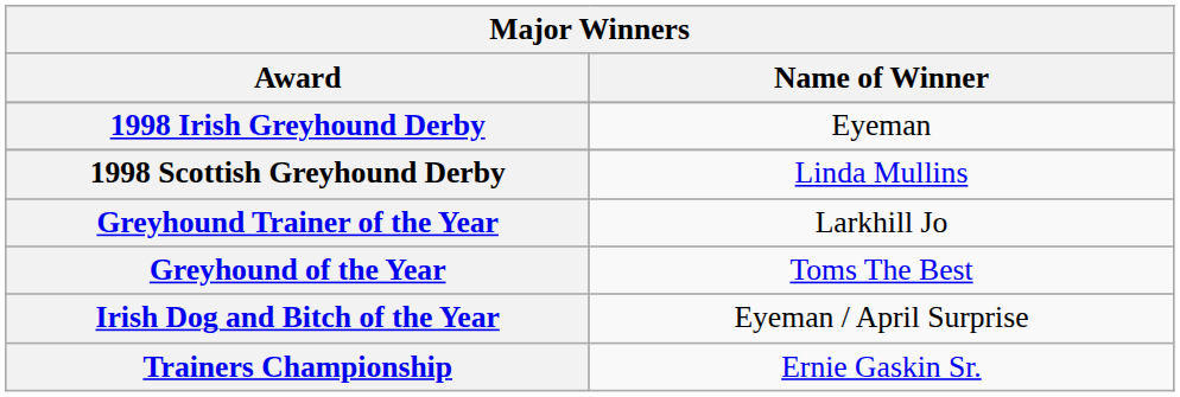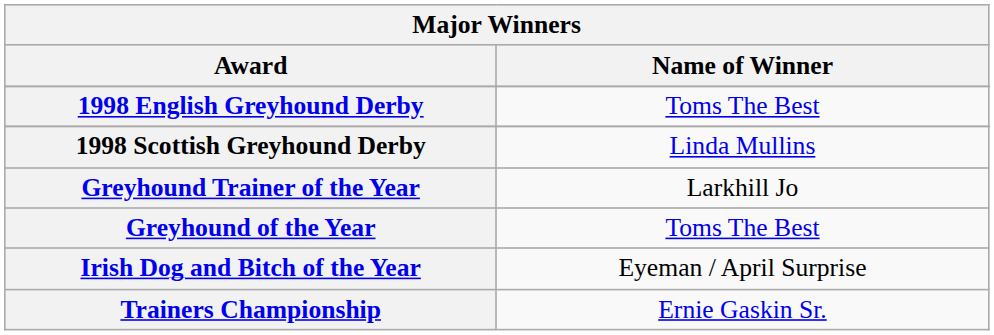+ row: 1998 English Greyhound Derby | Toms The Best
- row: 1998 Irish Greyhound Derby | Eyeman
